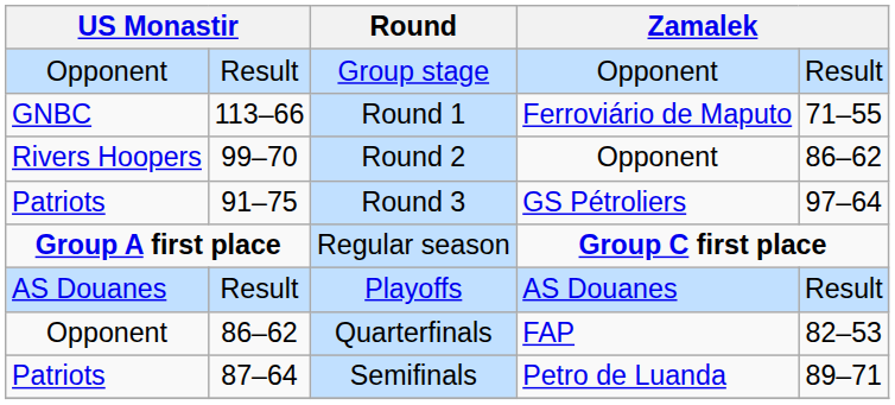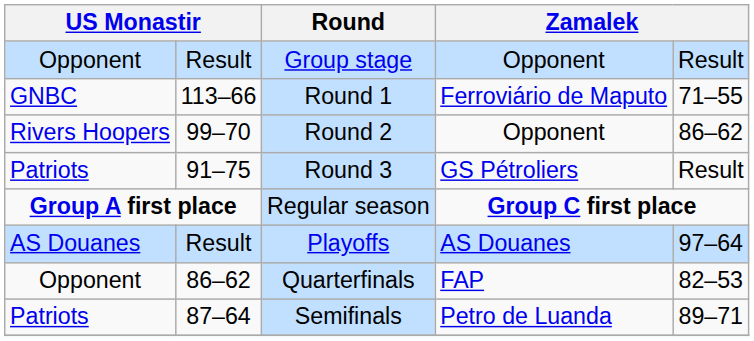Round 3 | column 5: 97–64 -> Result
Playoffs | column 5: Result -> 97–64
